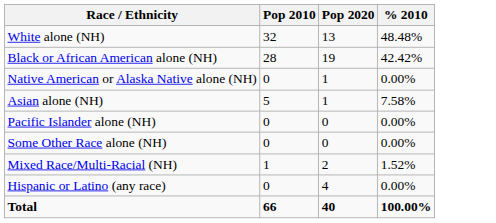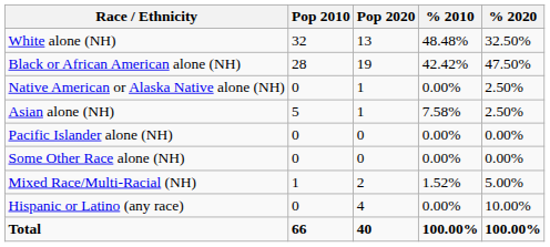+ column: % 2020 | 32.50% | 47.50% | 2.50% | 2.50% | 0.00% | 0.00% | 5.00% | 10.00% | 100.00%
